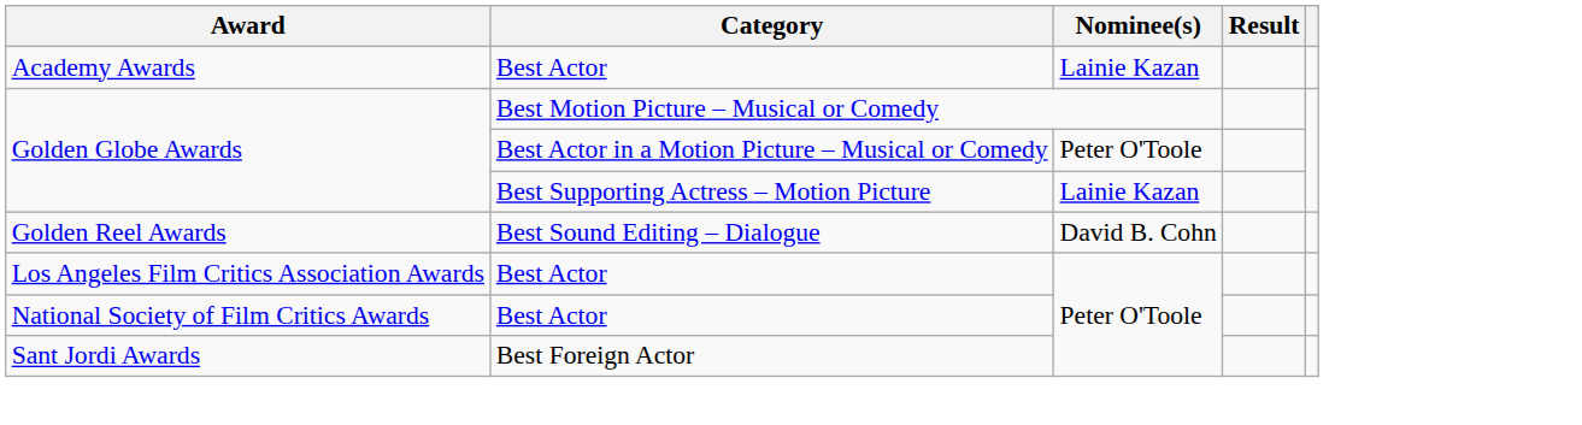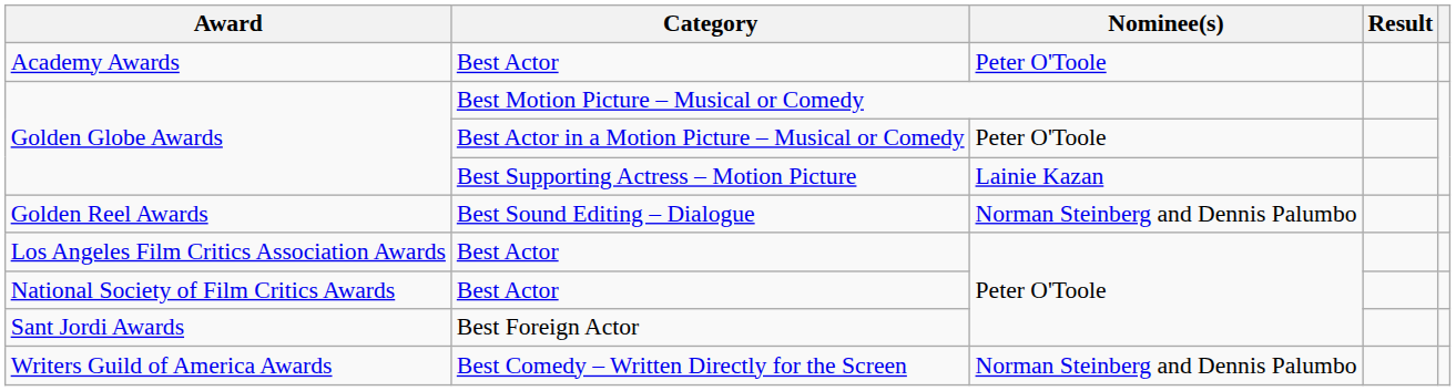Academy Awards | Nominee(s): Lainie Kazan -> Peter O'Toole
Golden Reel Awards | Nominee(s): David B. Cohn -> Norman Steinberg and Dennis Palumbo
+ row: Writers Guild of America Awards | Best Comedy – Written Directly for the Screen | Norman Steinberg and Dennis Palumbo
